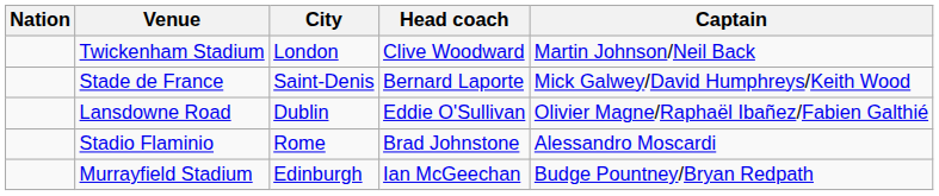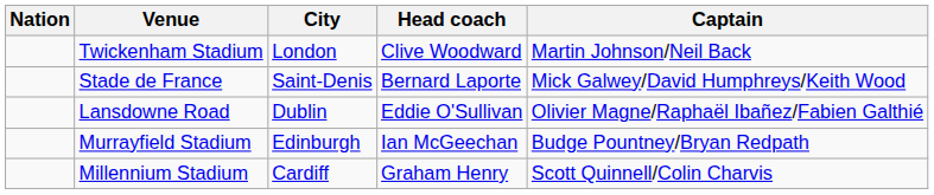- row: Stadio Flaminio | Rome | Brad Johnstone | Alessandro Moscardi
+ row: Millennium Stadium | Cardiff | Graham Henry | Scott Quinnell/Colin Charvis
